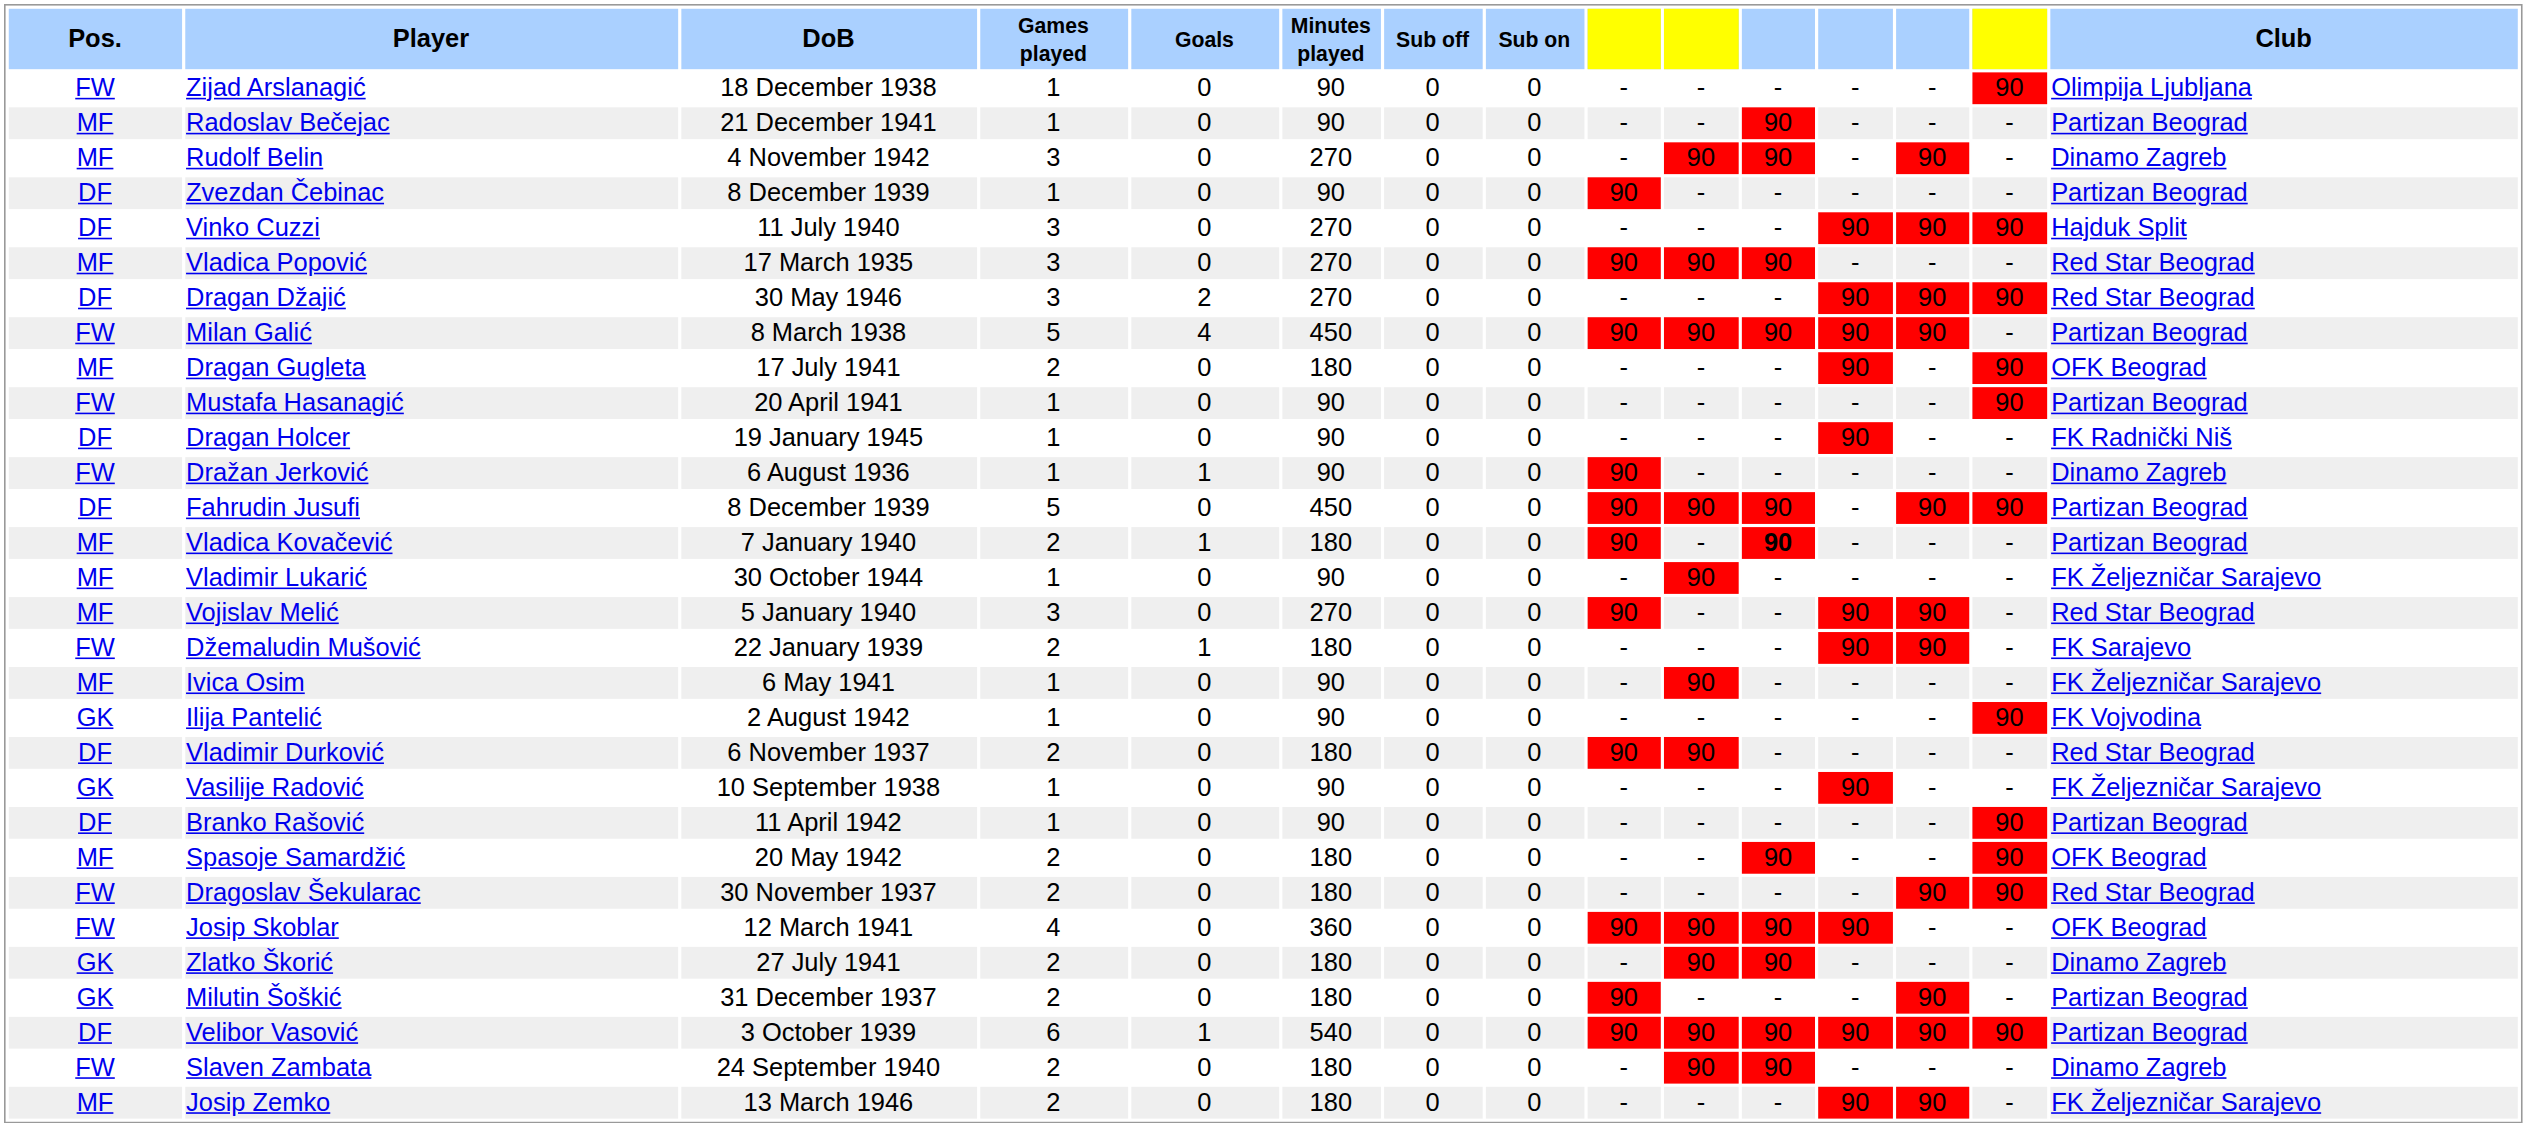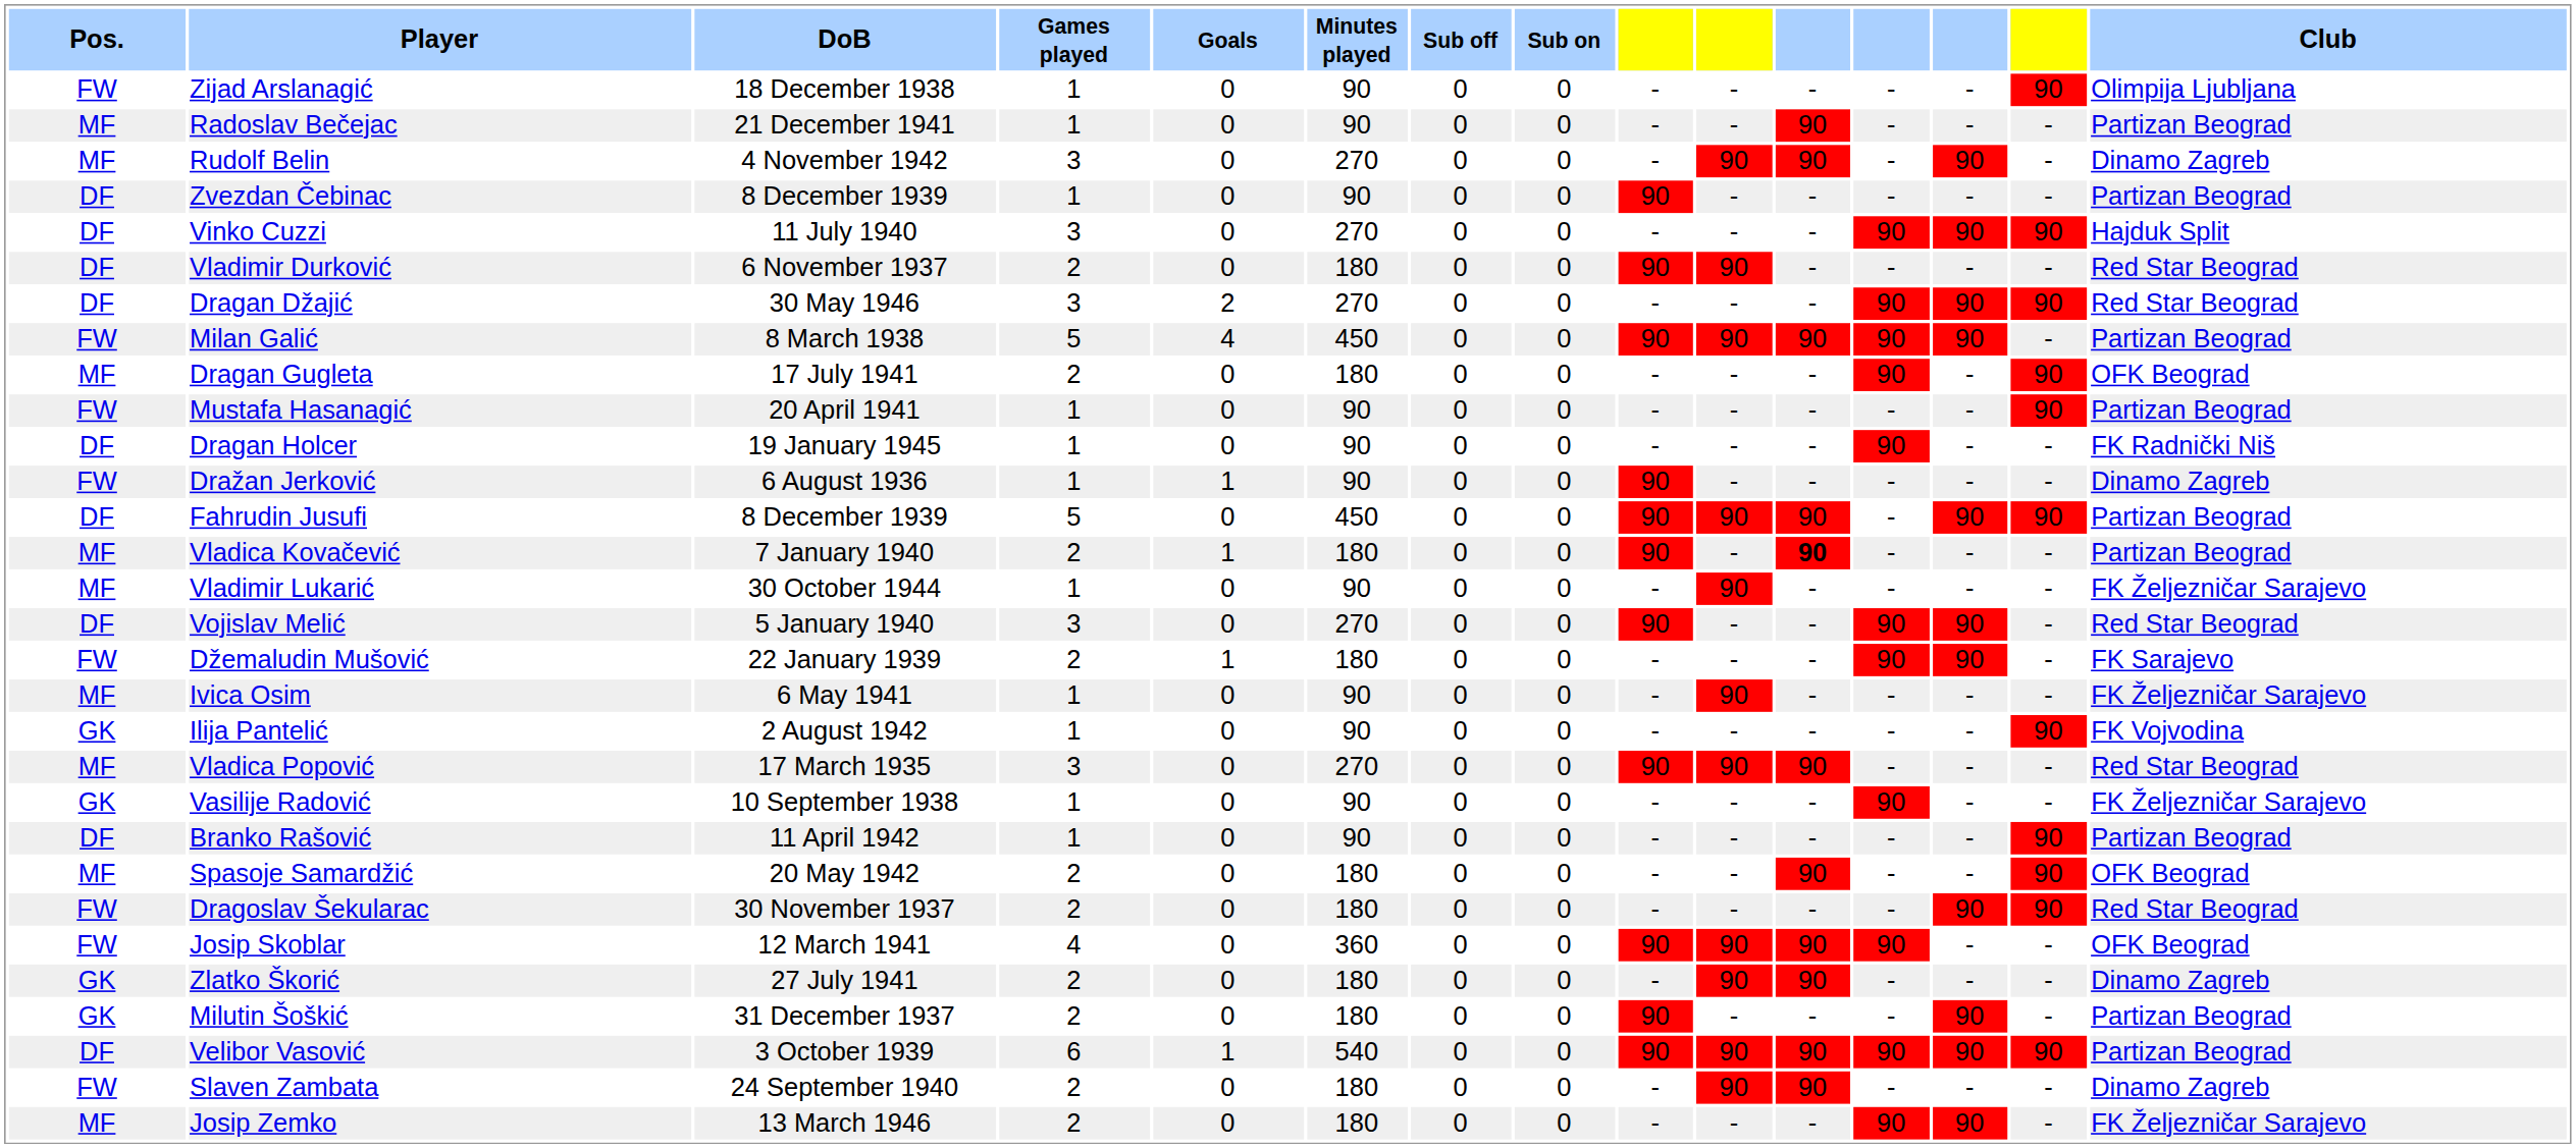rows swapped: Vladimir Durković <-> Vladica Popović
Vojislav Melić | Pos.: MF -> DF
